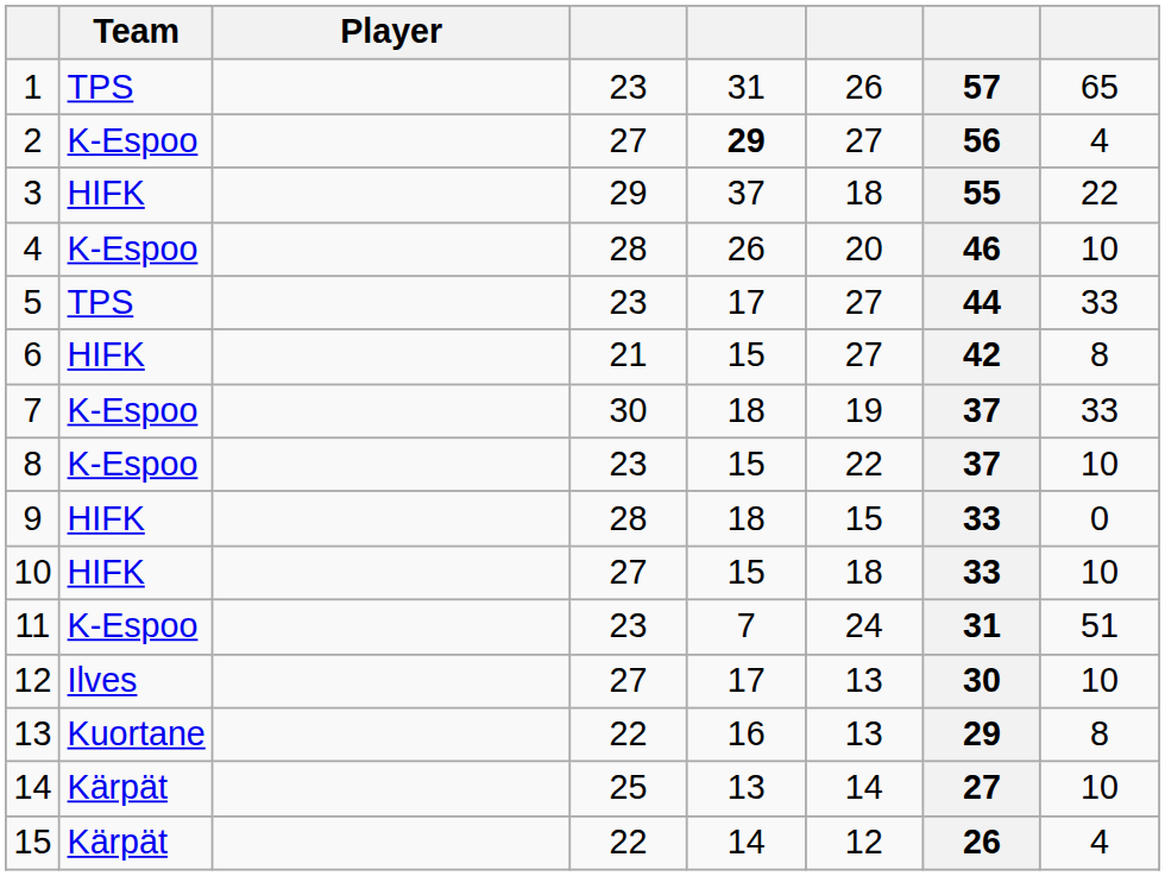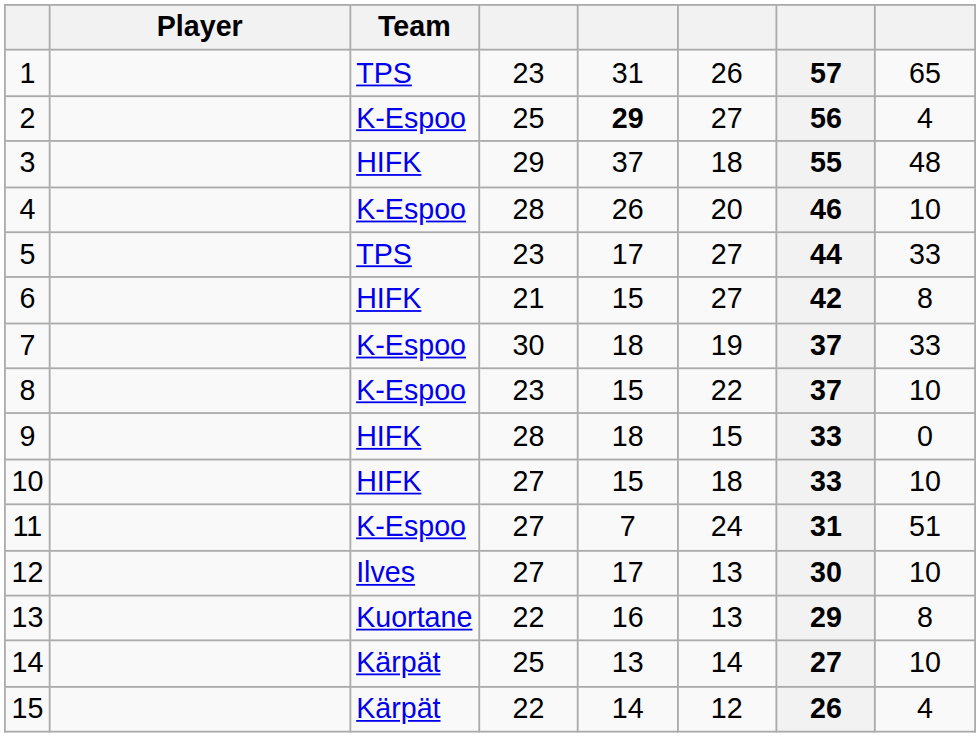columns swapped: Player <-> Team
2 | column 4: 27 -> 25
3 | column 8: 22 -> 48
11 | column 4: 23 -> 27
